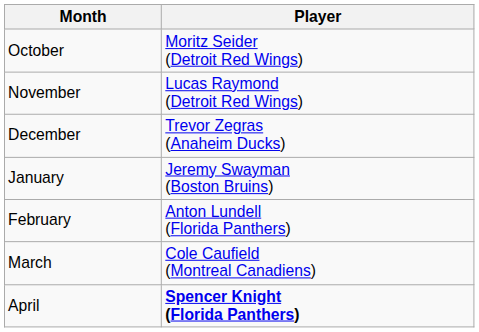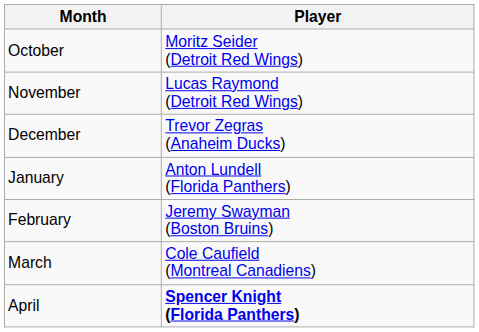January | Player: Jeremy Swayman (Boston Bruins) -> Anton Lundell (Florida Panthers)
February | Player: Anton Lundell (Florida Panthers) -> Jeremy Swayman (Boston Bruins)
